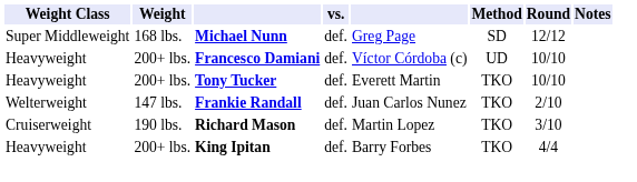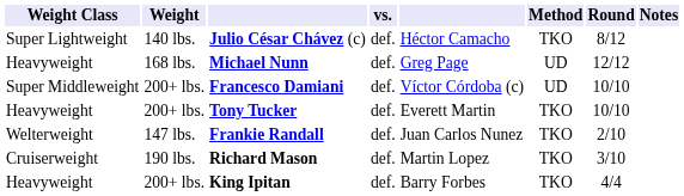+ row: Super Lightweight | 140 lbs. | Julio César Chávez (c) | def. | Héctor Camacho | TKO | 8/12
Michael Nunn | Weight Class: Super Middleweight -> Heavyweight
Michael Nunn | Method: SD -> UD
Francesco Damiani | Weight Class: Heavyweight -> Super Middleweight
